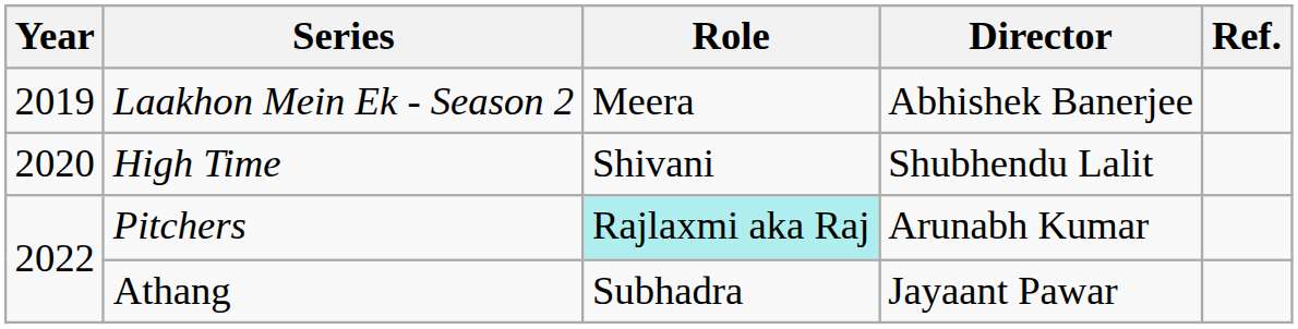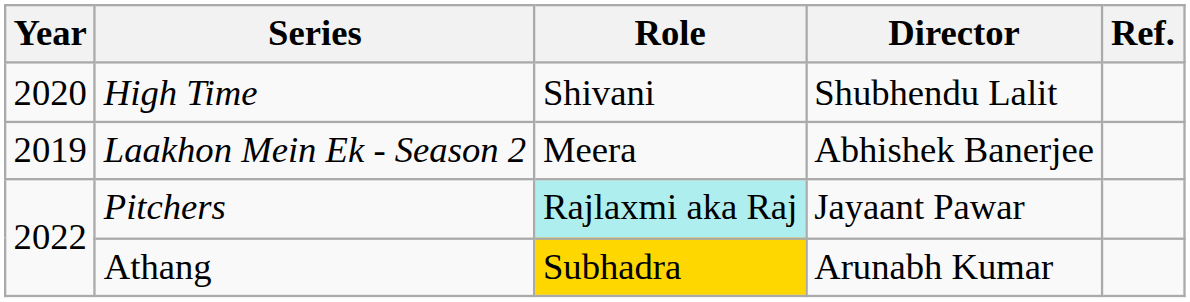rows swapped: Laakhon Mein Ek - Season 2 <-> High Time
Pitchers | Director: Arunabh Kumar -> Jayaant Pawar
Athang | Role: no background -> gold background
Athang | Director: Jayaant Pawar -> Arunabh Kumar
